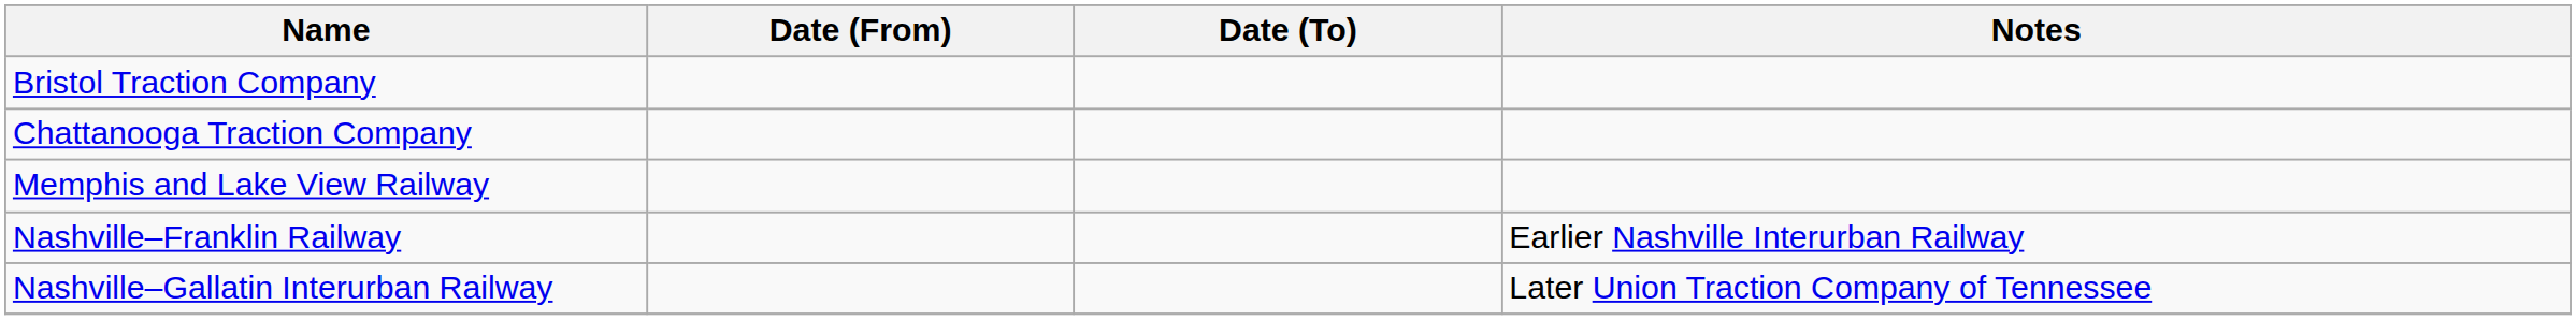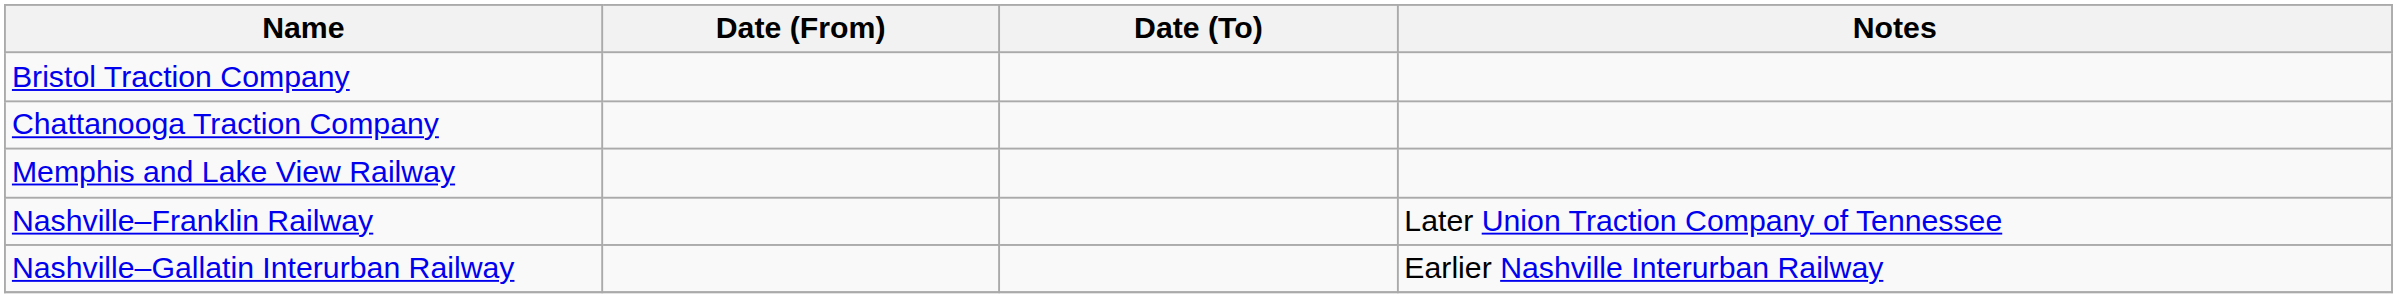Nashville–Franklin Railway | Notes: Earlier Nashville Interurban Railway -> Later Union Traction Company of Tennessee
Nashville–Gallatin Interurban Railway | Notes: Later Union Traction Company of Tennessee -> Earlier Nashville Interurban Railway
